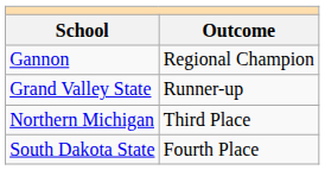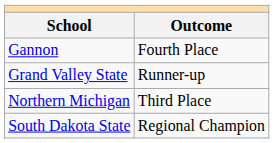Gannon | Outcome: Regional Champion -> Fourth Place
South Dakota State | Outcome: Fourth Place -> Regional Champion
